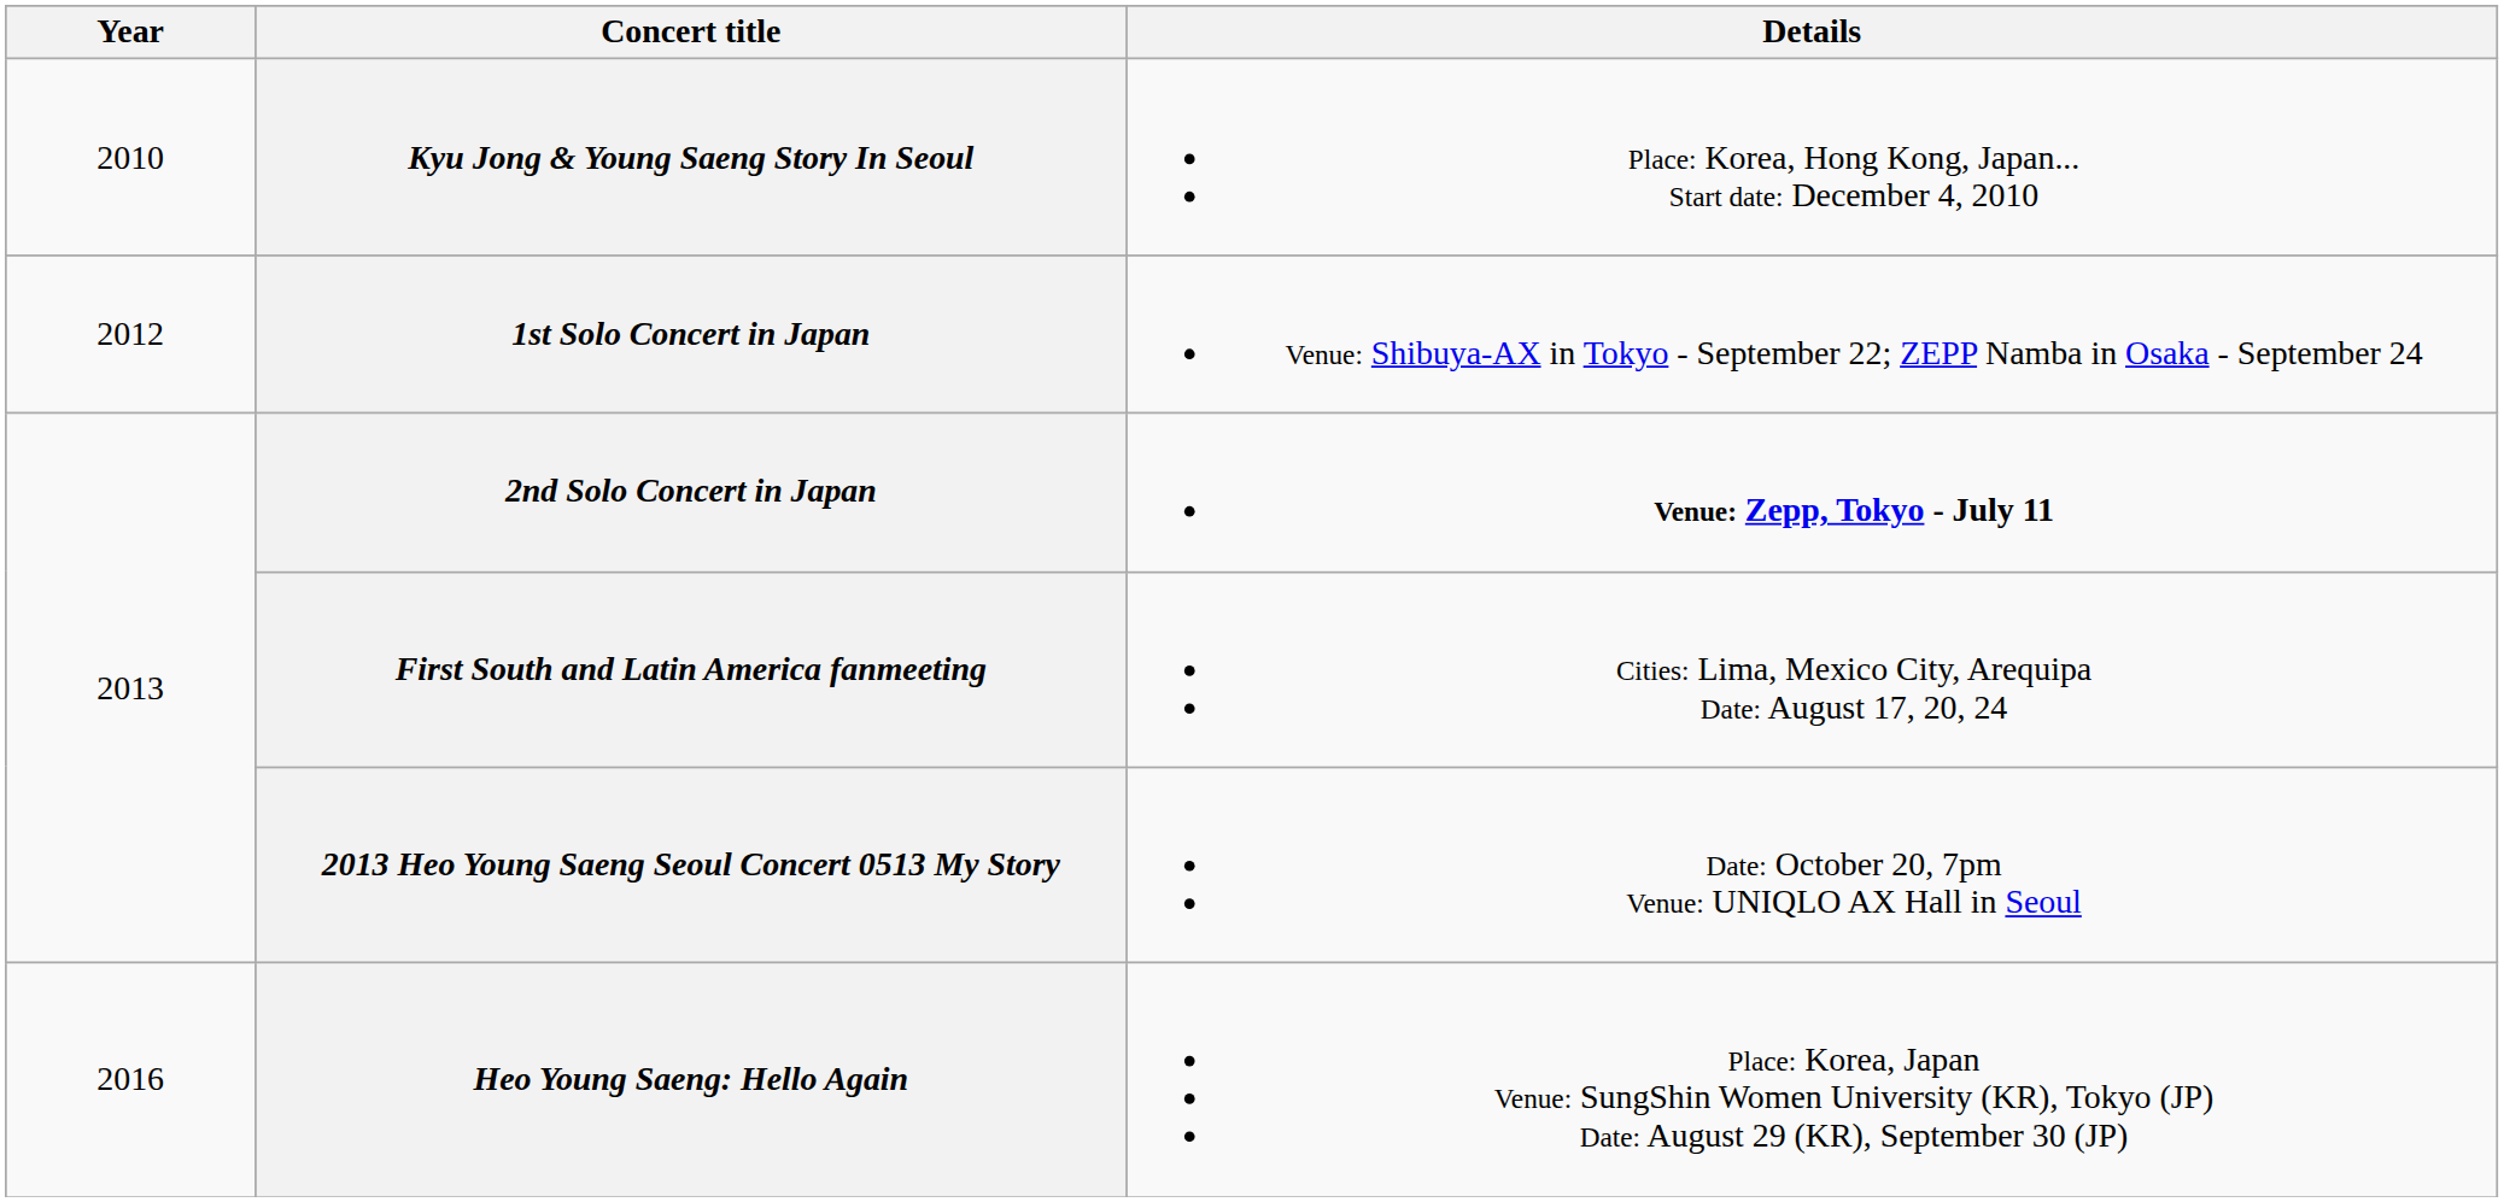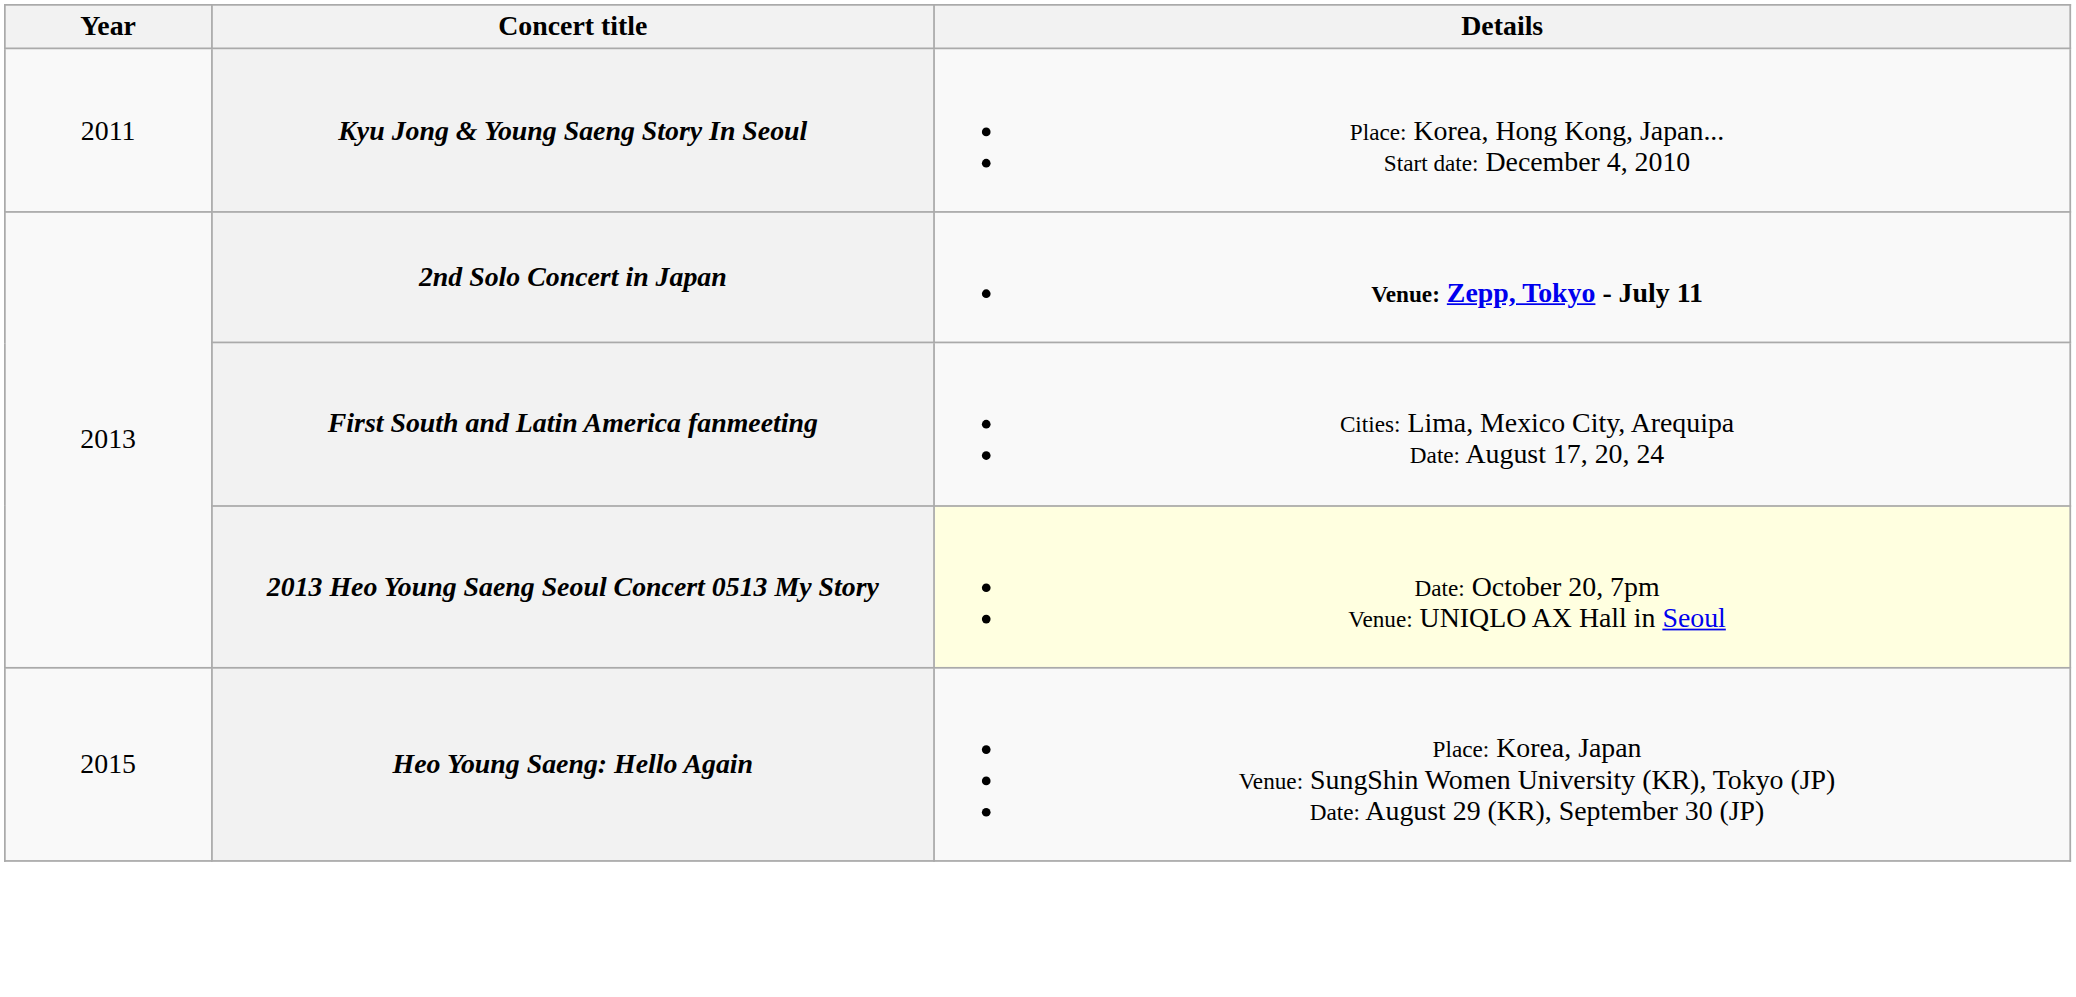Kyu Jong & Young Saeng Story In Seoul | Year: 2010 -> 2011
- row: 2012 | 1st Solo Concert in Japan | Venue: Shibuya-AX in Tokyo - September 22; ZEPP Namba in Osaka - September 24
2013 Heo Young Saeng Seoul Concert 0513 My Story | Details: no background -> lightyellow background
Heo Young Saeng: Hello Again | Year: 2016 -> 2015
